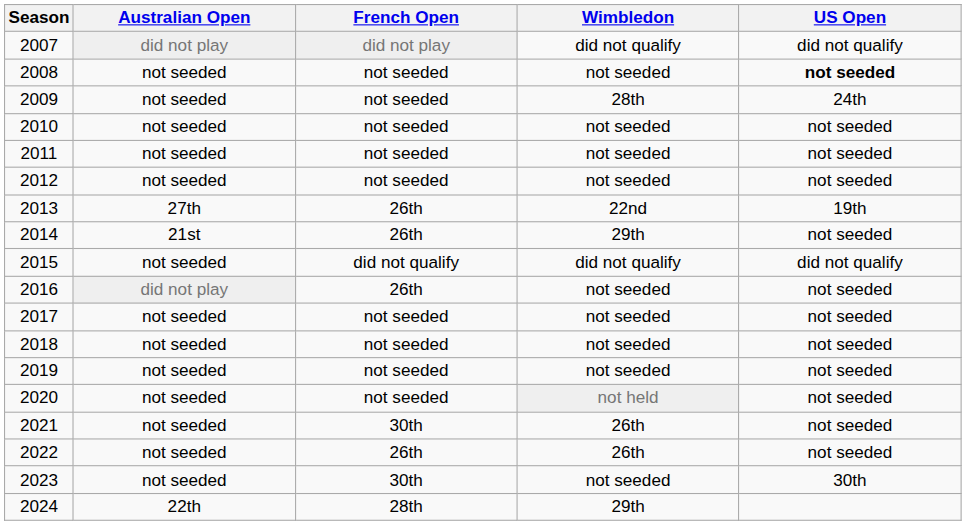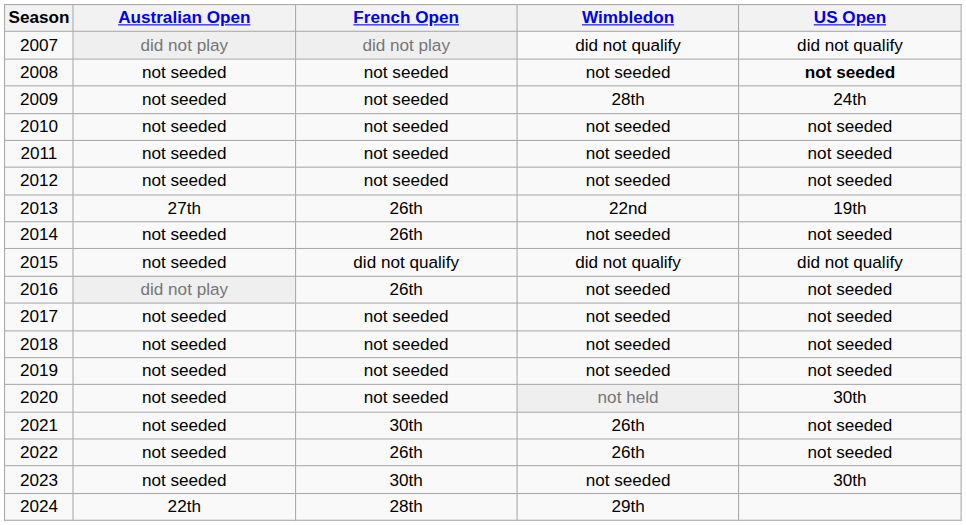2014 | Australian Open: 21st -> not seeded
2014 | Wimbledon: 29th -> not seeded
2020 | US Open: not seeded -> 30th
